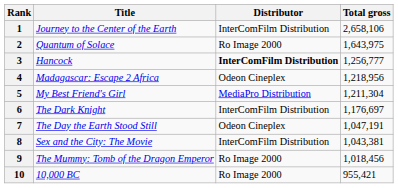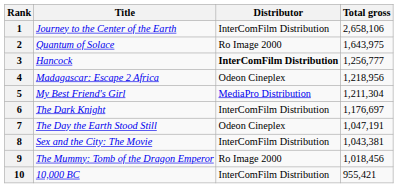10 | Distributor: Ro Image 2000 -> InterComFilm Distribution
